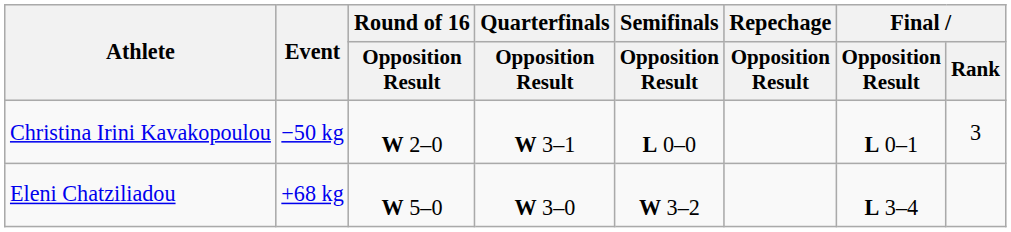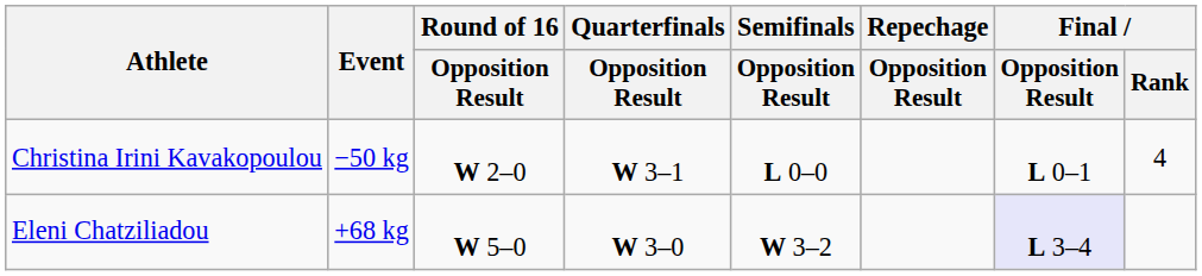Christina Irini Kavakopoulou | Final / Rank: 3 -> 4
Eleni Chatziliadou | Final / Opposition Result: no background -> lavender background
